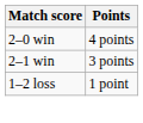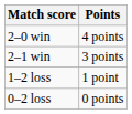+ row: 0–2 loss | 0 points
